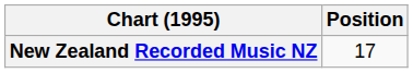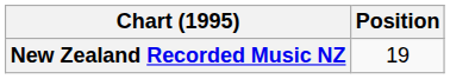New Zealand Recorded Music NZ | Position: 17 -> 19
